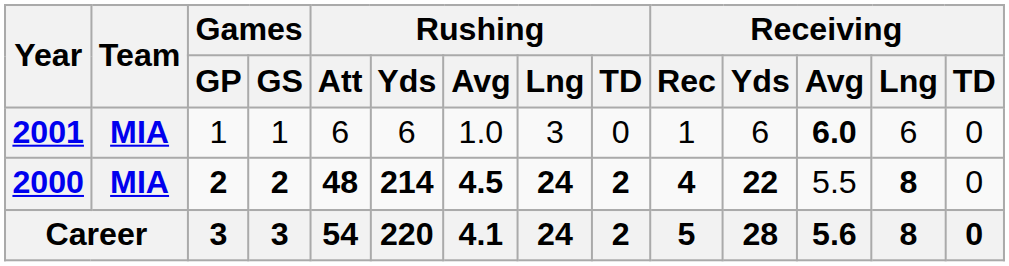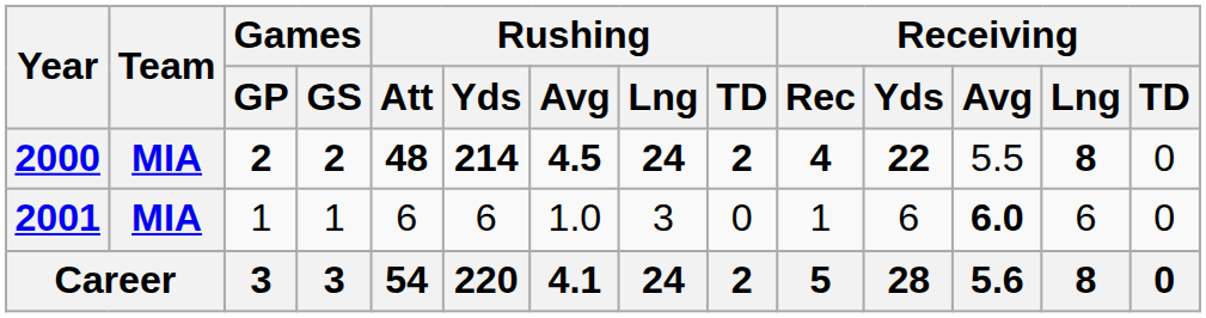rows swapped: 2000 <-> 2001
